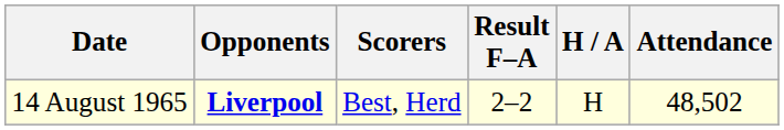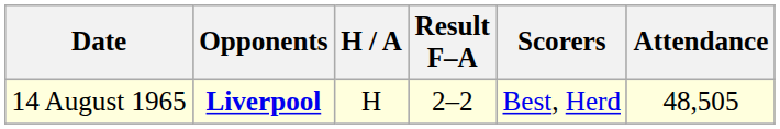columns swapped: H / A <-> Scorers
14 August 1965 | Attendance: 48,502 -> 48,505
